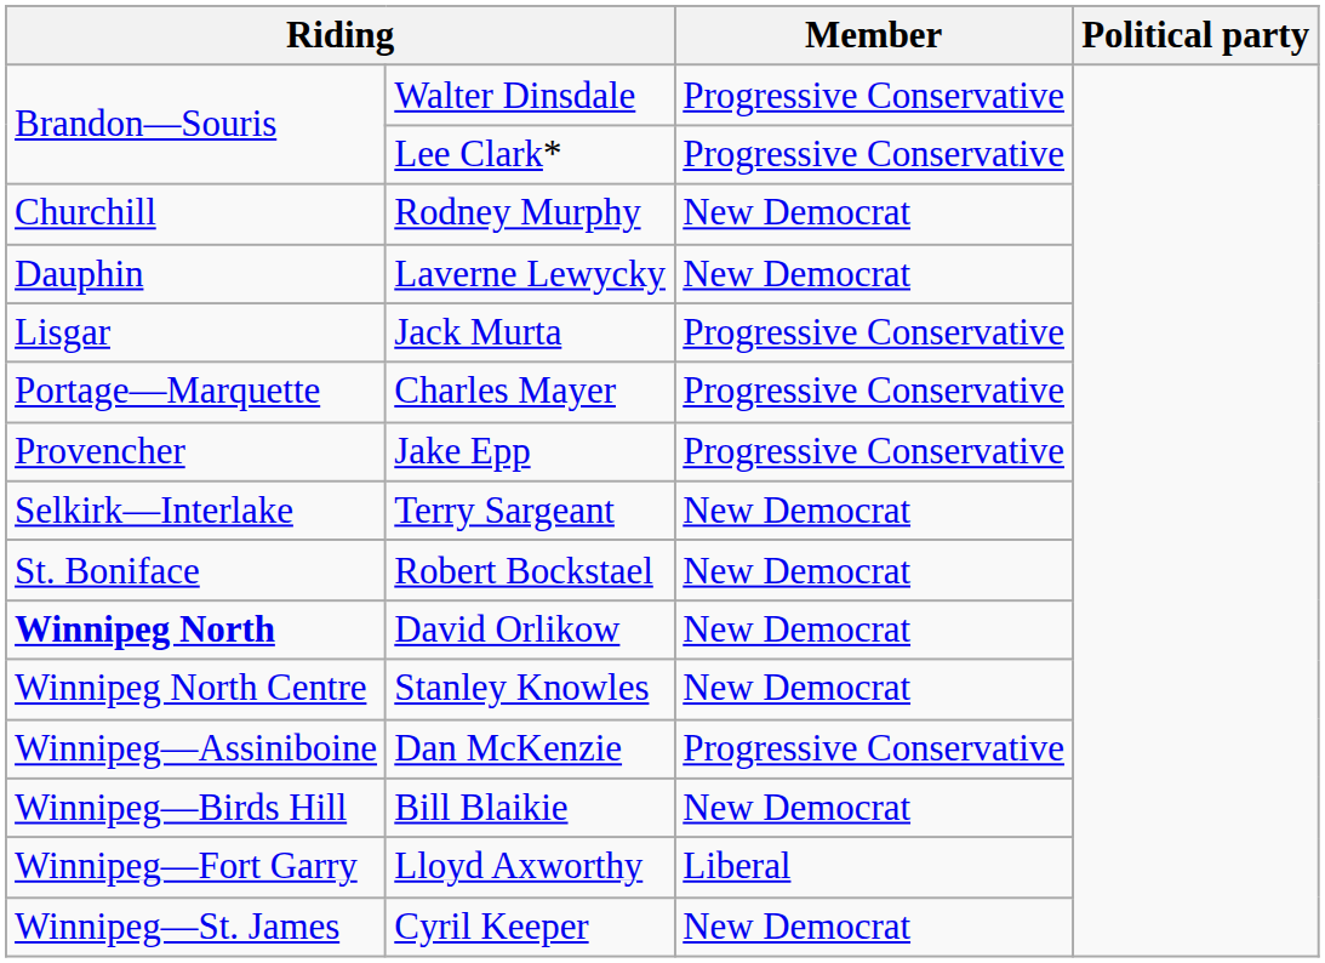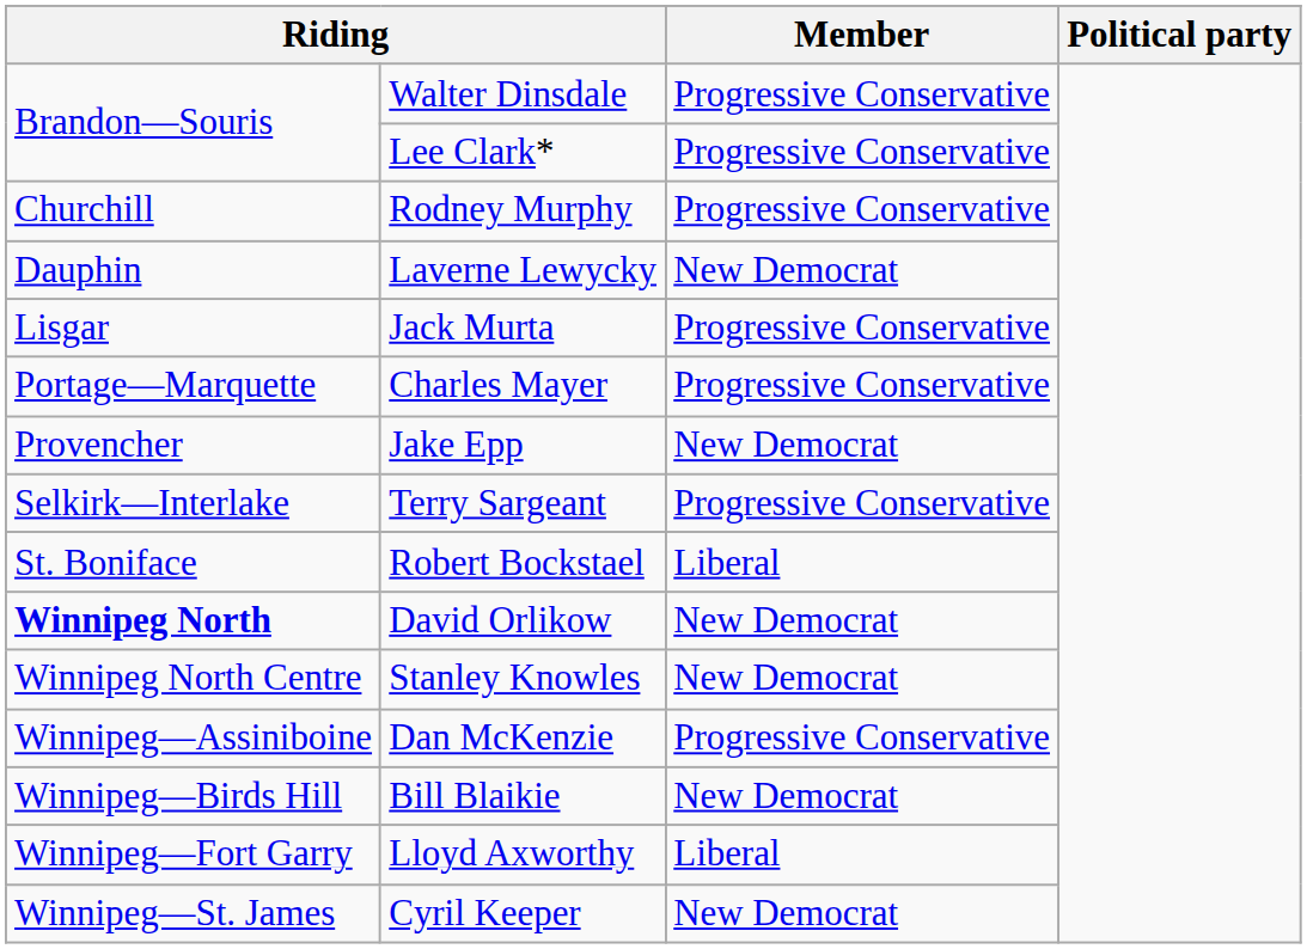Rodney Murphy | Member: New Democrat -> Progressive Conservative
Jake Epp | Member: Progressive Conservative -> New Democrat
Terry Sargeant | Member: New Democrat -> Progressive Conservative
Robert Bockstael | Member: New Democrat -> Liberal
